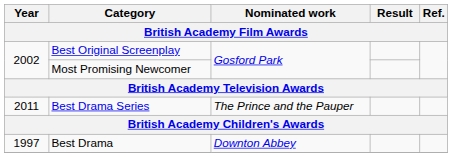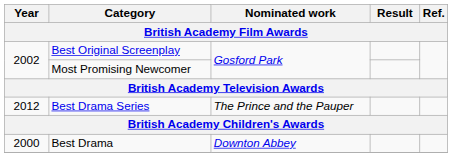Best Drama Series | Year: 2011 -> 2012
Best Drama | Year: 1997 -> 2000
